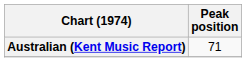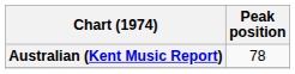Australian (Kent Music Report) | Peak position: 71 -> 78
